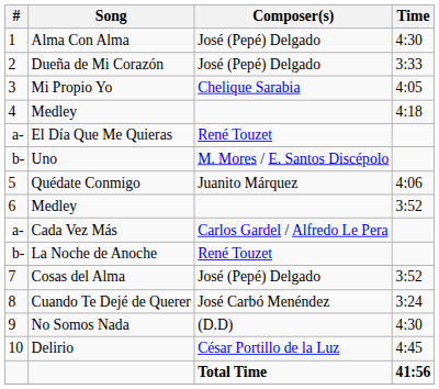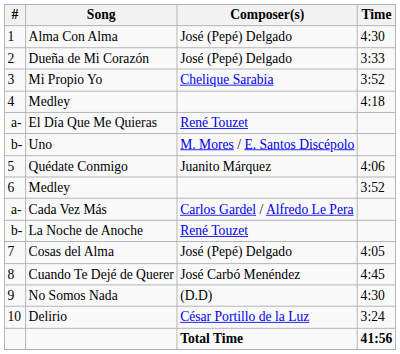Mi Propio Yo | Time: 4:05 -> 3:52
Cosas del Alma | Time: 3:52 -> 4:05
Cuando Te Dejé de Querer | Time: 3:24 -> 4:45
Delirio | Time: 4:45 -> 3:24
